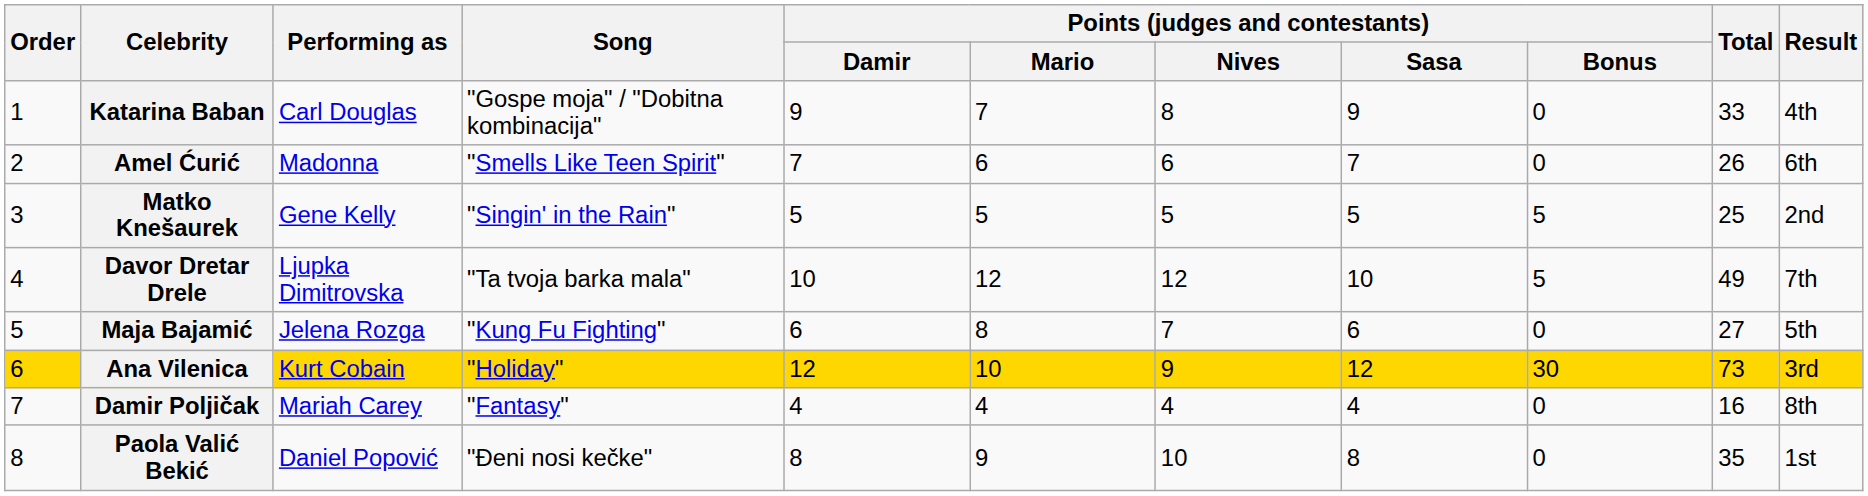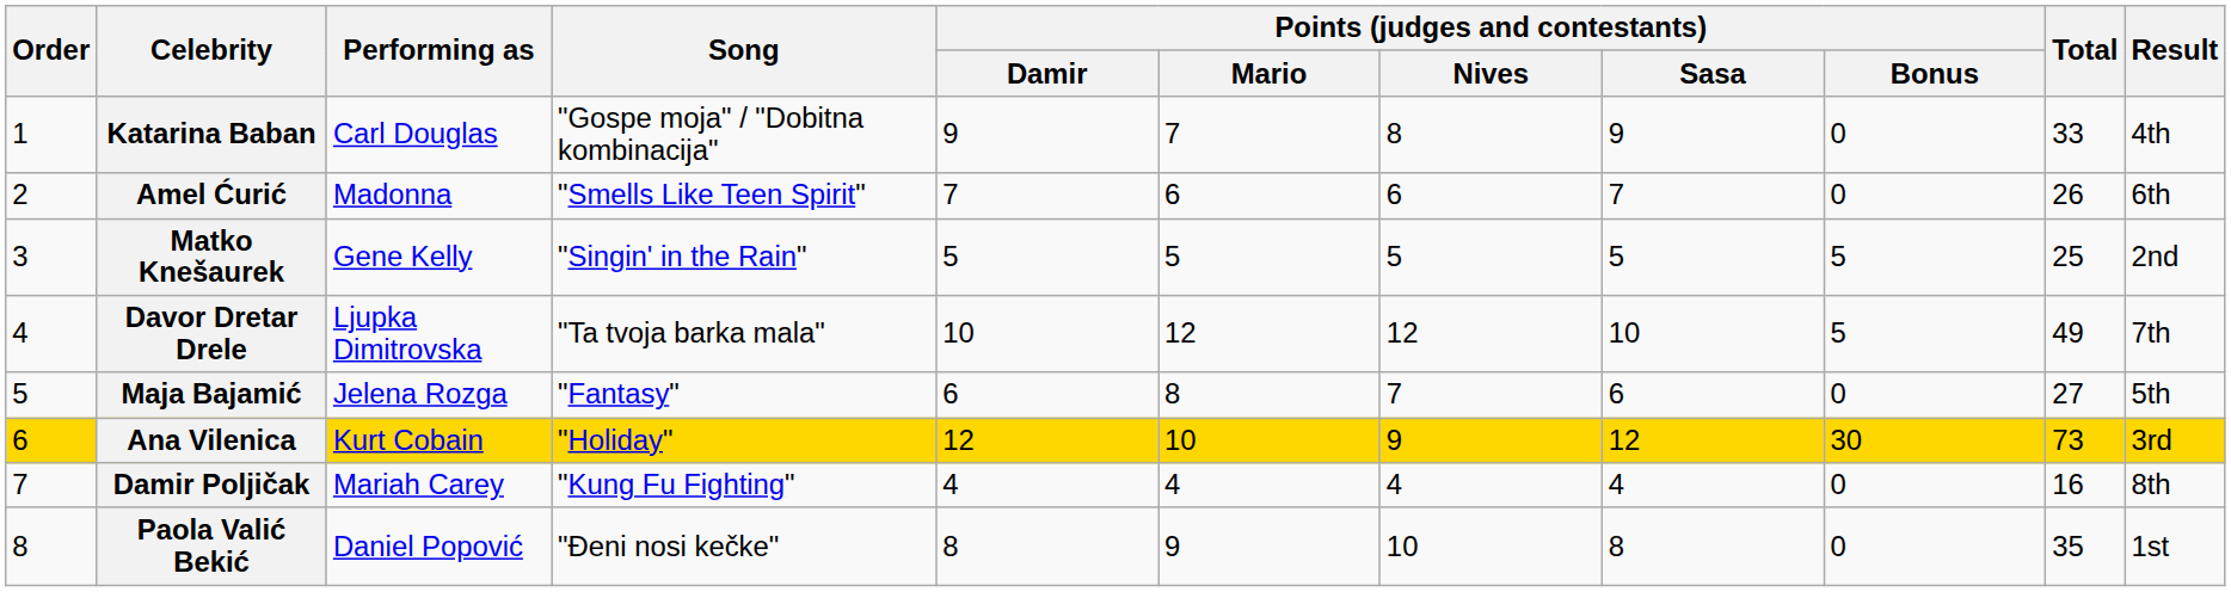Maja Bajamić | Song: "Kung Fu Fighting" -> "Fantasy"
Damir Poljičak | Song: "Fantasy" -> "Kung Fu Fighting"
